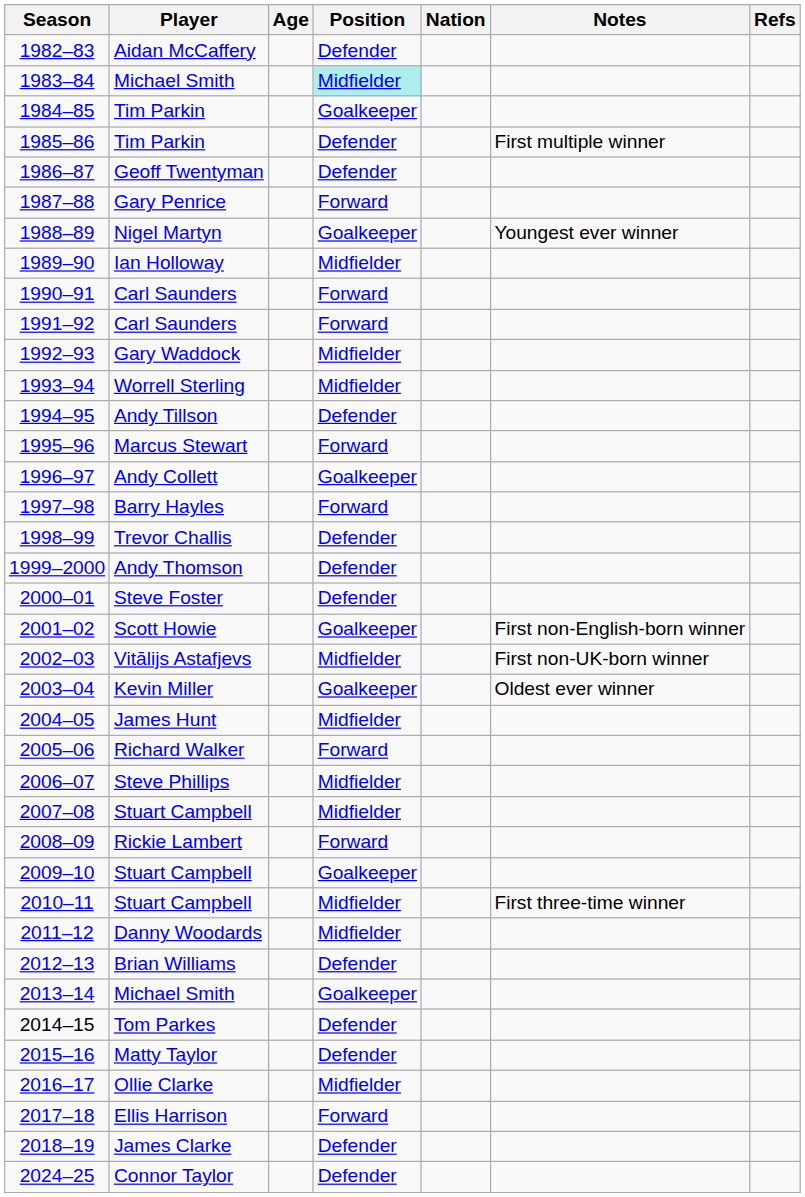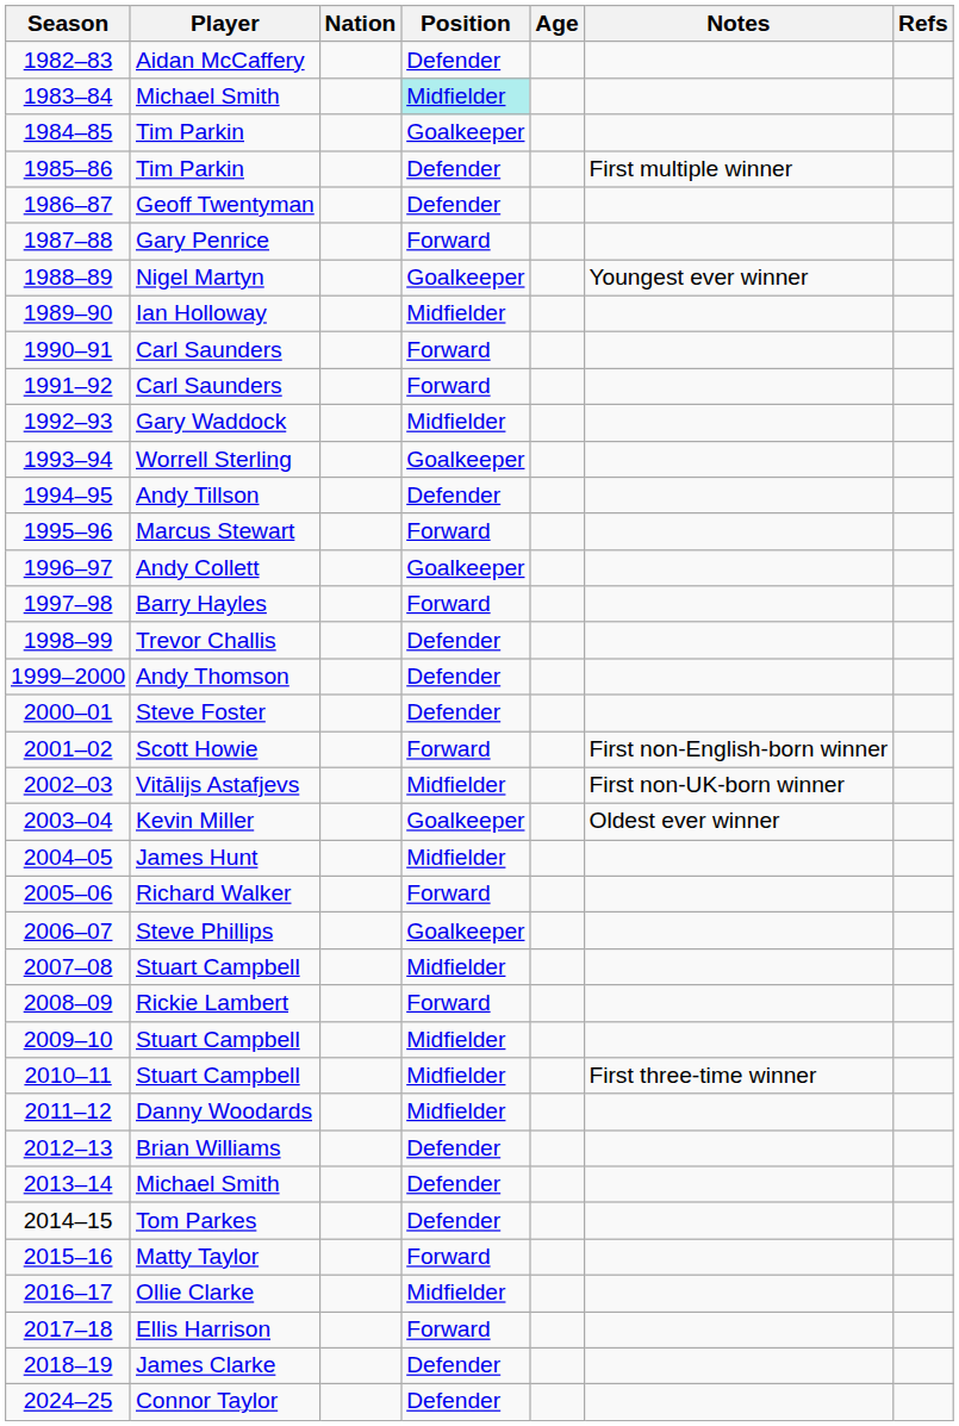columns swapped: Nation <-> Age
1993–94 | Position: Midfielder -> Goalkeeper
2001–02 | Position: Goalkeeper -> Forward
2006–07 | Position: Midfielder -> Goalkeeper
2009–10 | Position: Goalkeeper -> Midfielder
2013–14 | Position: Goalkeeper -> Defender
2015–16 | Position: Defender -> Forward
